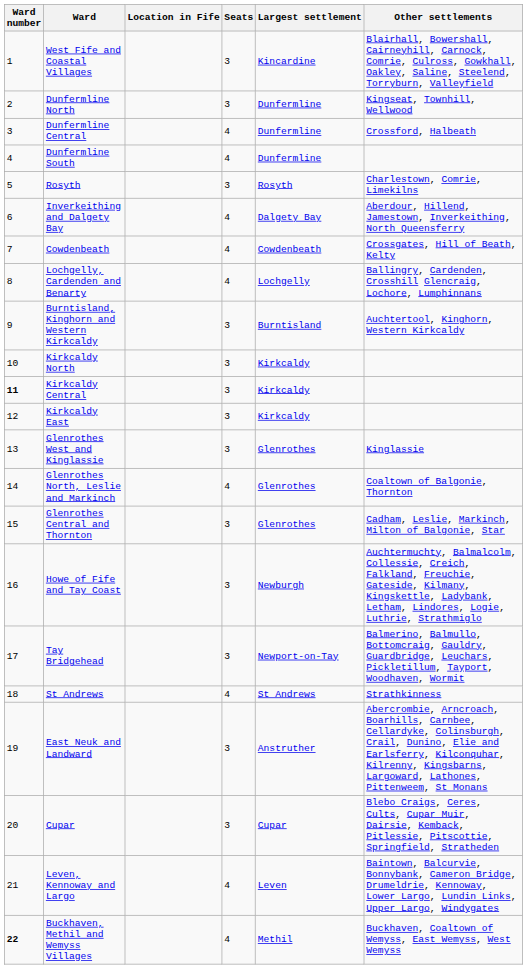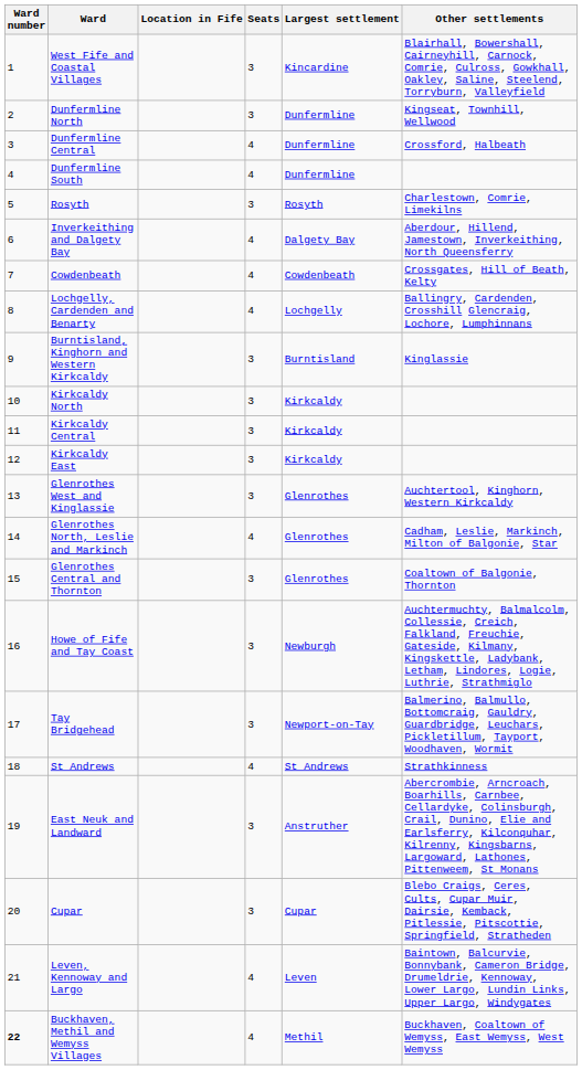Burntisland, Kinghorn and Western Kirkcaldy | Other settlements: Auchtertool, Kinghorn, Western Kirkcaldy -> Kinglassie
Kirkcaldy Central | Ward number: bold -> normal
Glenrothes West and Kinglassie | Other settlements: Kinglassie -> Auchtertool, Kinghorn, Western Kirkcaldy
Glenrothes North, Leslie and Markinch | Other settlements: Coaltown of Balgonie, Thornton -> Cadham, Leslie, Markinch, Milton of Balgonie, Star
Glenrothes Central and Thornton | Other settlements: Cadham, Leslie, Markinch, Milton of Balgonie, Star -> Coaltown of Balgonie, Thornton
